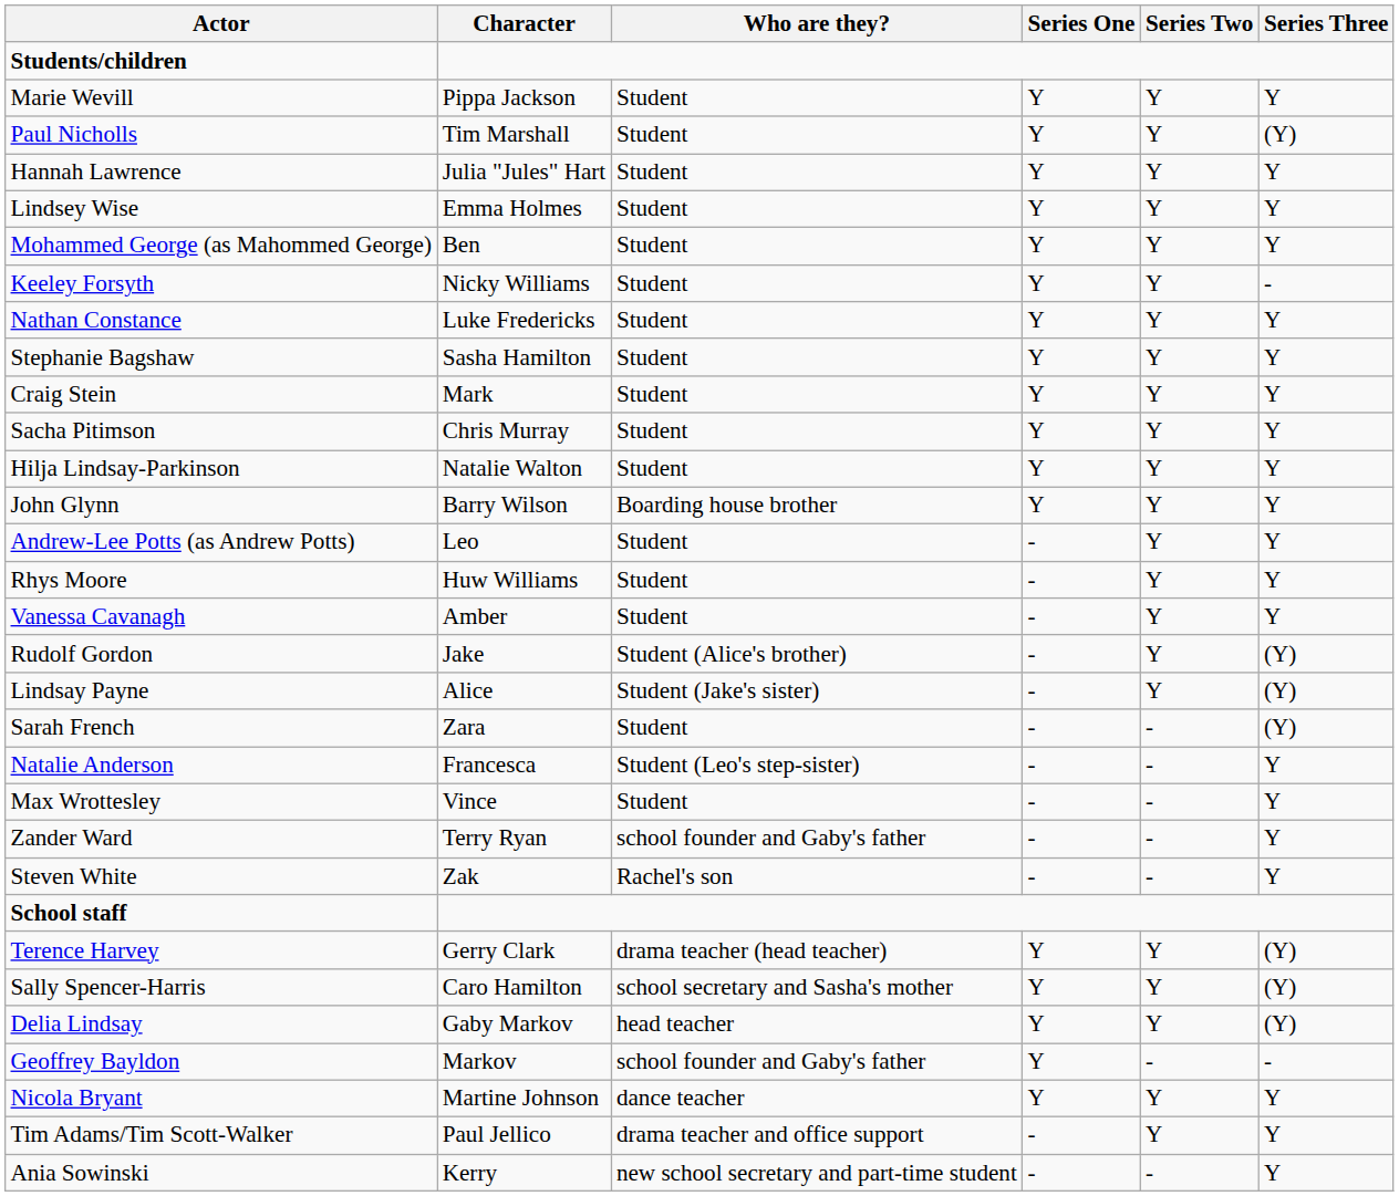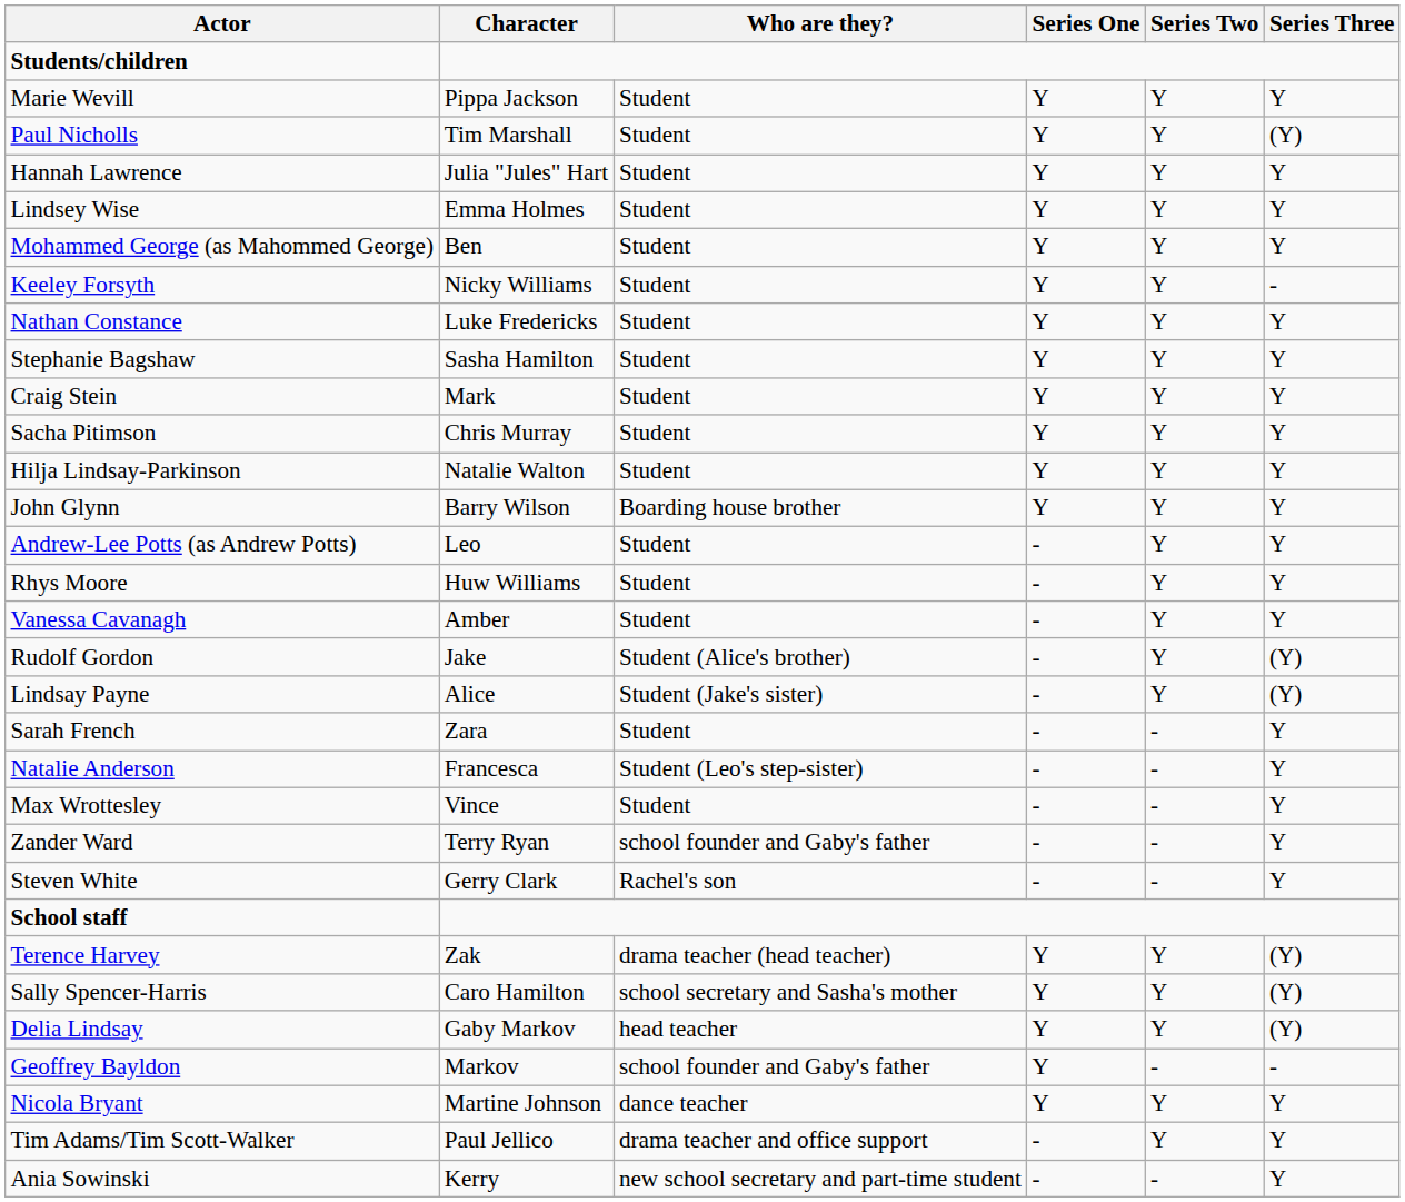Sarah French | Series Three: (Y) -> Y
Steven White | Character: Zak -> Gerry Clark
Terence Harvey | Character: Gerry Clark -> Zak
